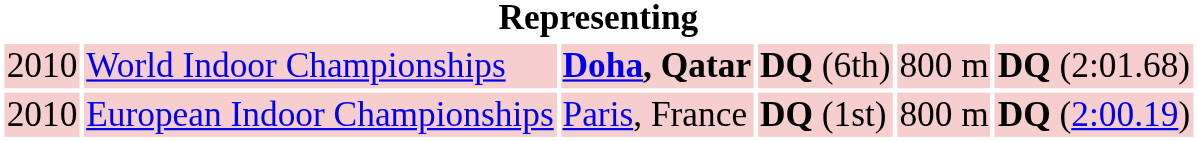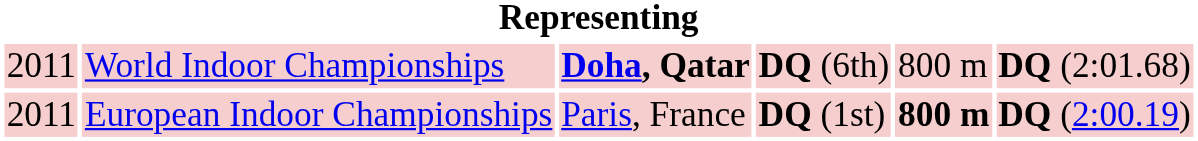World Indoor Championships | column 1: 2010 -> 2011
European Indoor Championships | column 1: 2010 -> 2011
European Indoor Championships | column 5: normal -> bold
